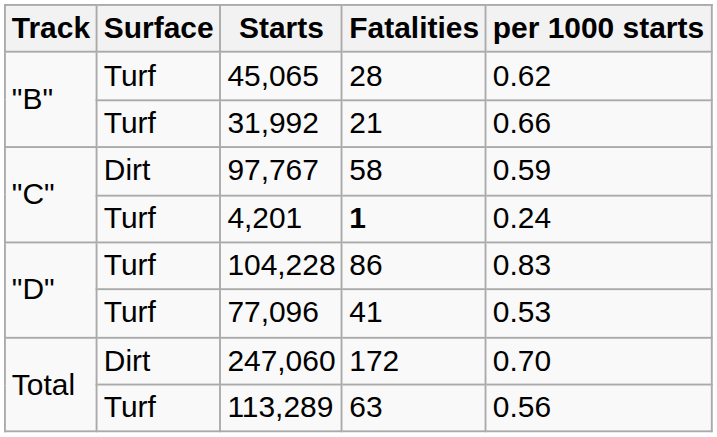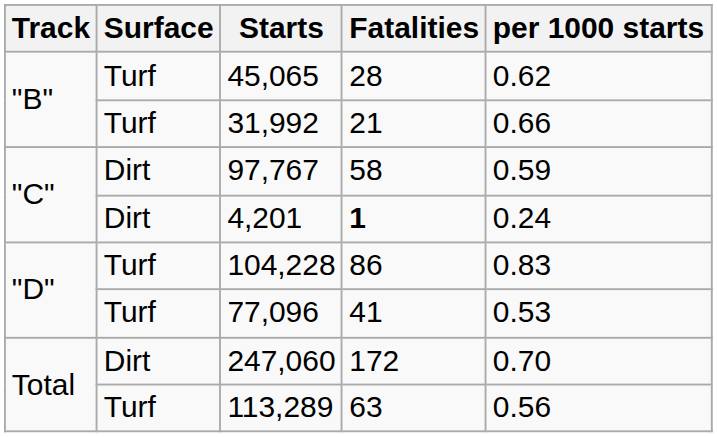4,201 | Surface: Turf -> Dirt
